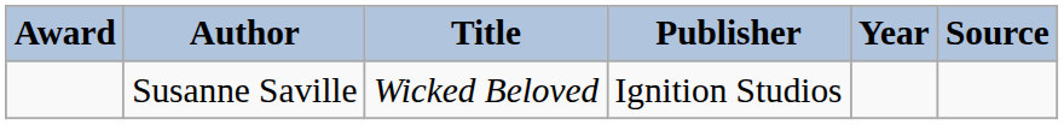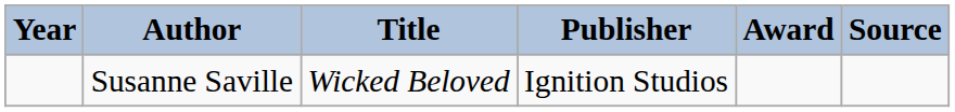columns swapped: Year <-> Award
